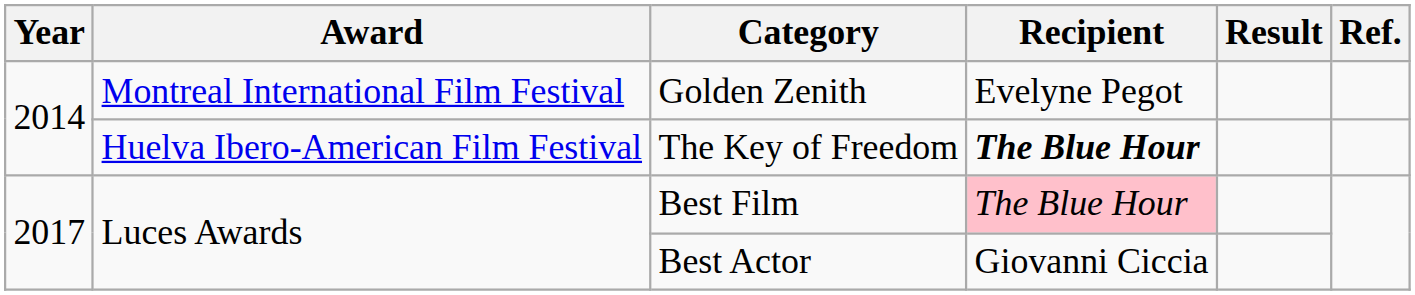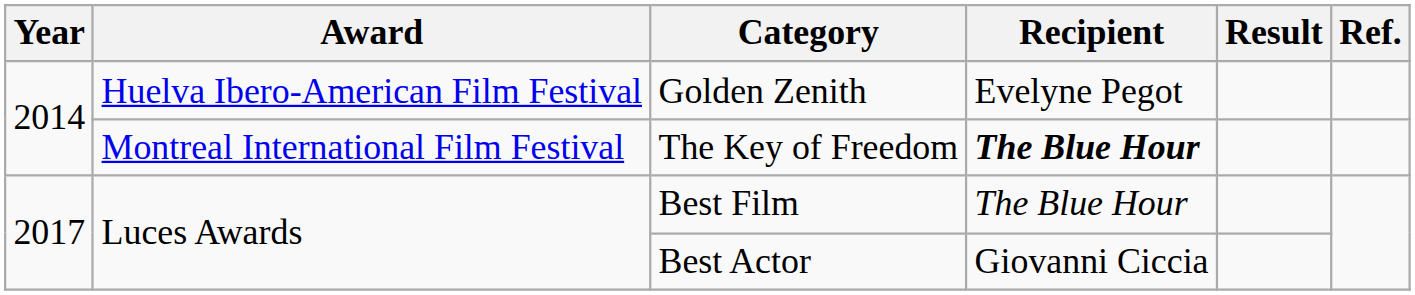Golden Zenith | Award: Montreal International Film Festival -> Huelva Ibero-American Film Festival
The Key of Freedom | Award: Huelva Ibero-American Film Festival -> Montreal International Film Festival
Best Film | Recipient: pink background -> no background
